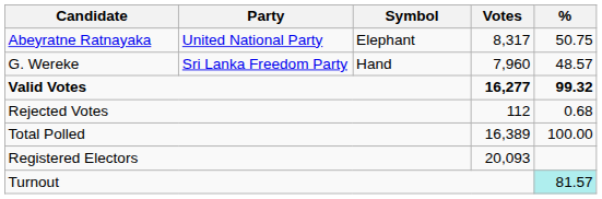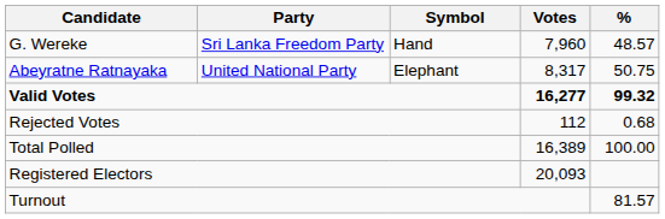rows swapped: Abeyratne Ratnayaka <-> G. Wereke
Turnout | %: paleturquoise background -> no background
